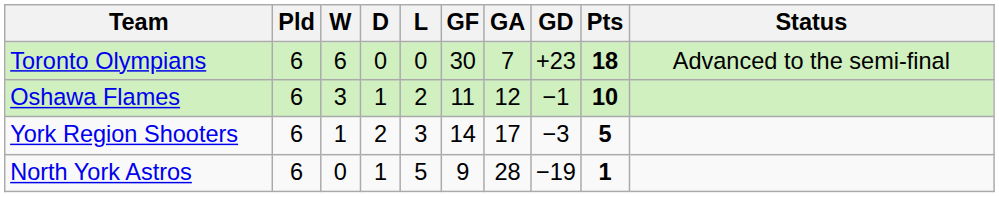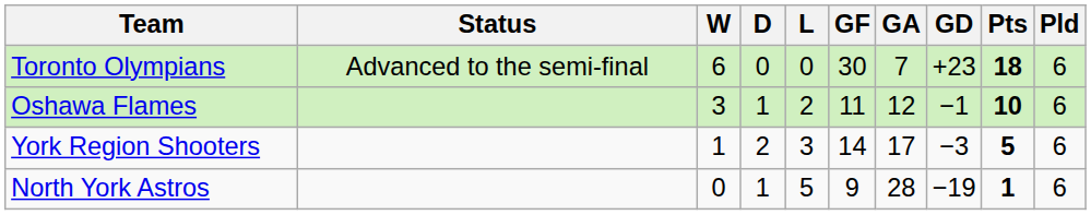columns swapped: Pld <-> Status
